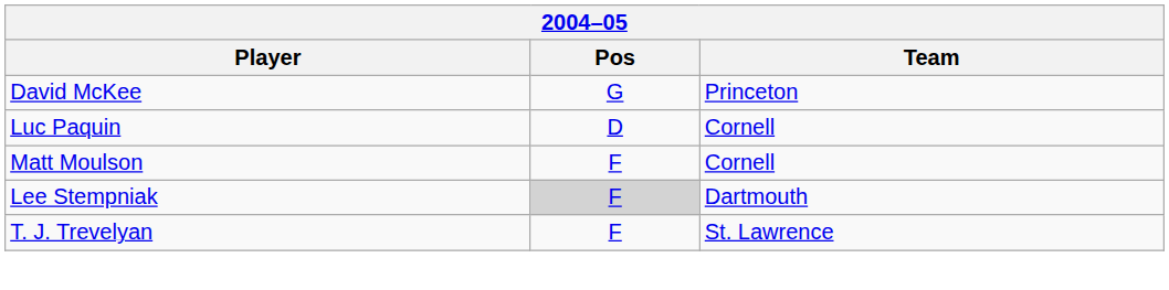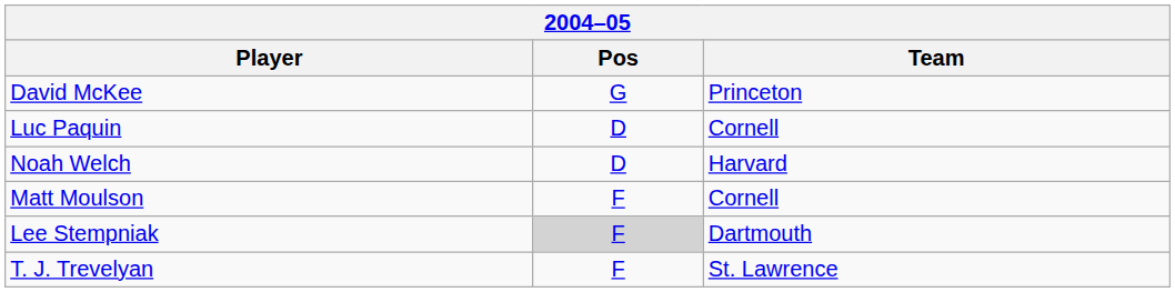+ row: Noah Welch | D | Harvard
